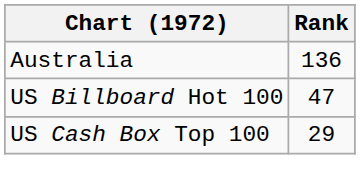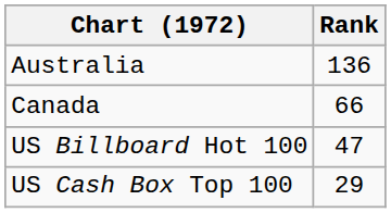+ row: Canada | 66
